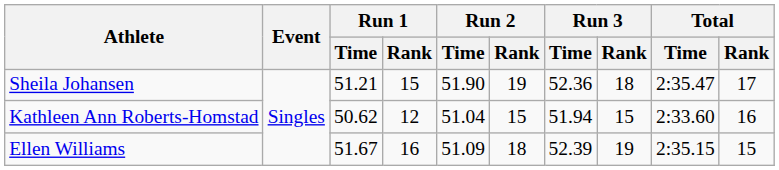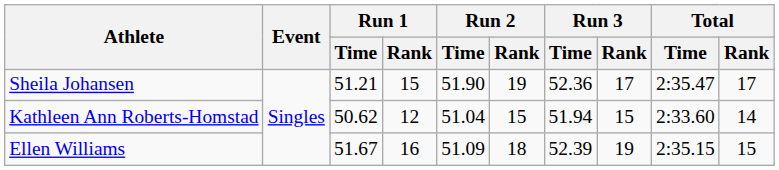Sheila Johansen | Run 3 / Rank: 18 -> 17
Kathleen Ann Roberts-Homstad | Total / Rank: 16 -> 14
